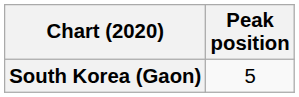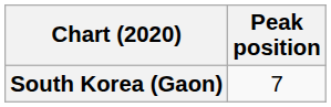South Korea (Gaon) | Peak position: 5 -> 7
